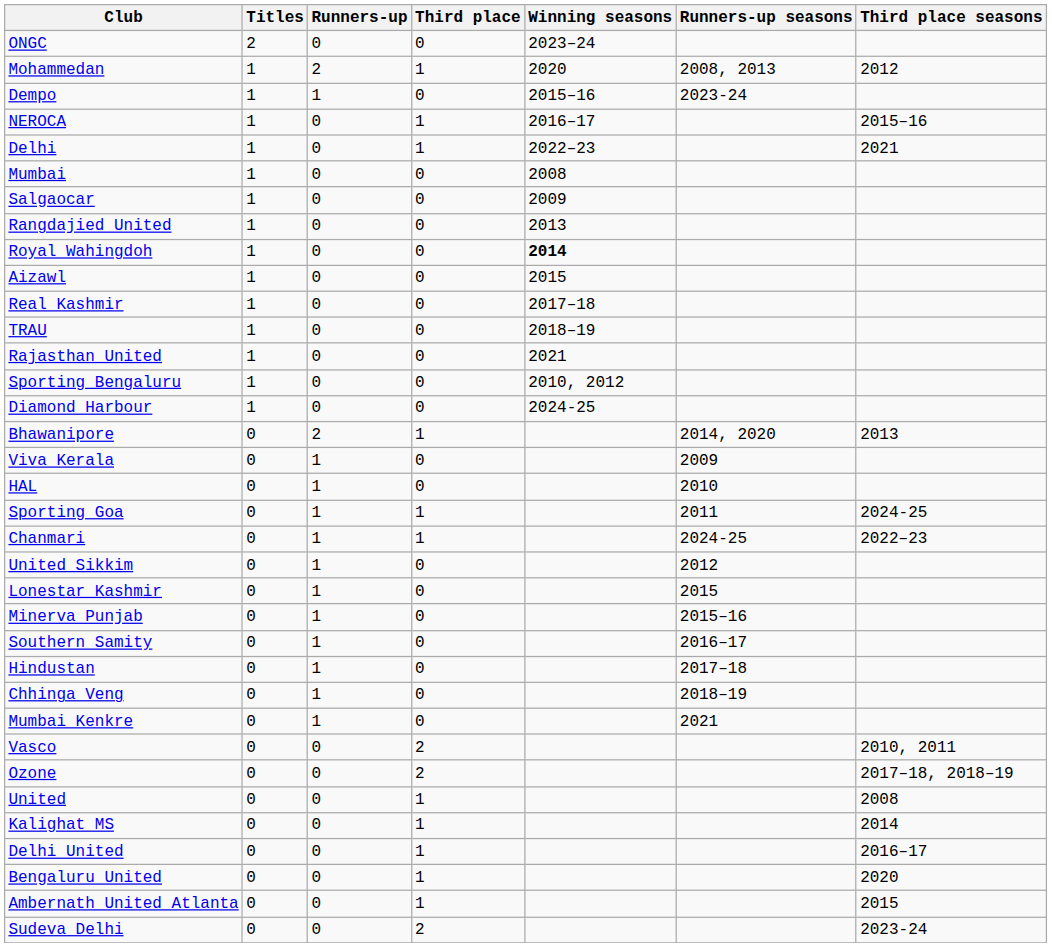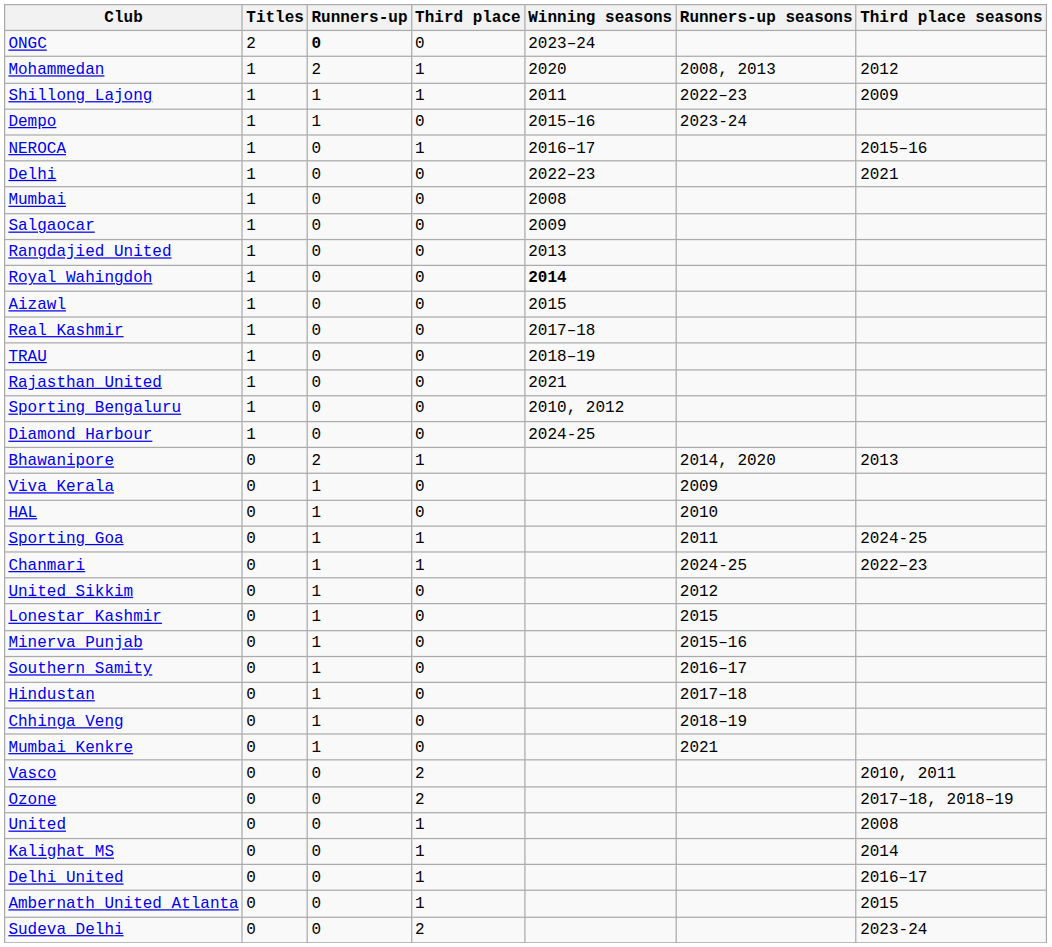ONGC | Runners-up: normal -> bold
+ row: Shillong Lajong | 1 | 1 | 1 | 2011 | 2022–23 | 2009
Delhi | Third place: 1 -> 0
- row: Bengaluru United | 0 | 0 | 1 | 2020
